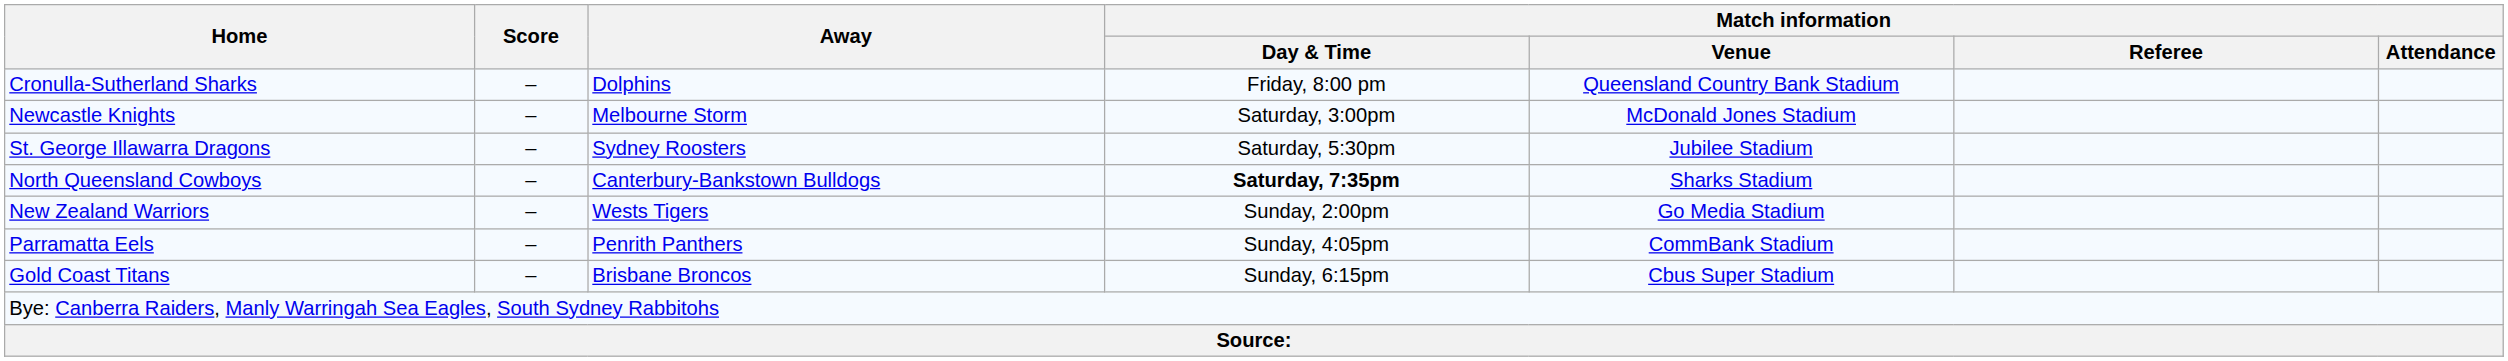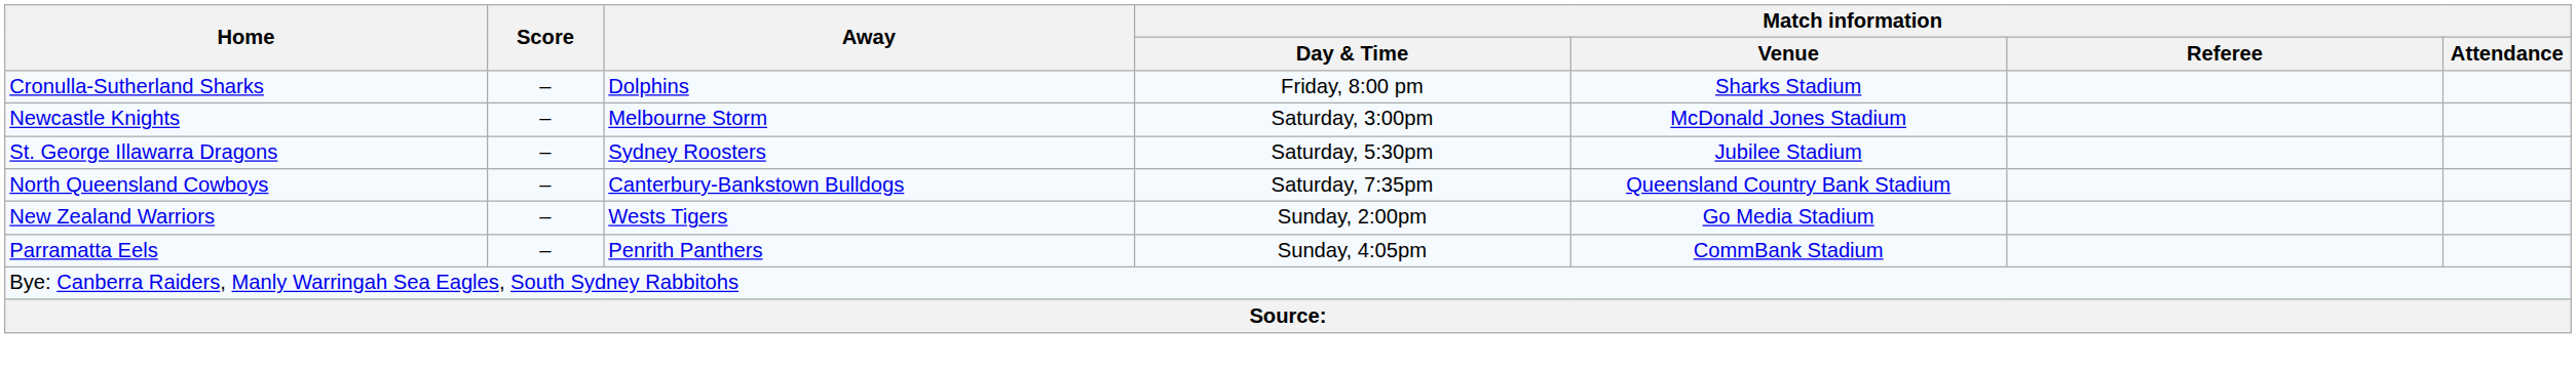Cronulla-Sutherland Sharks | Match information / Venue: Queensland Country Bank Stadium -> Sharks Stadium
North Queensland Cowboys | Match information / Day & Time: bold -> normal
North Queensland Cowboys | Match information / Venue: Sharks Stadium -> Queensland Country Bank Stadium
- row: Gold Coast Titans | – | Brisbane Broncos | Sunday, 6:15pm | Cbus Super Stadium
